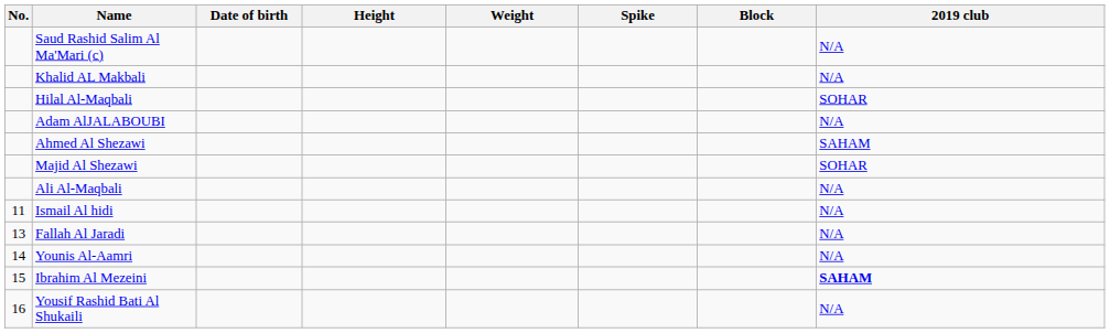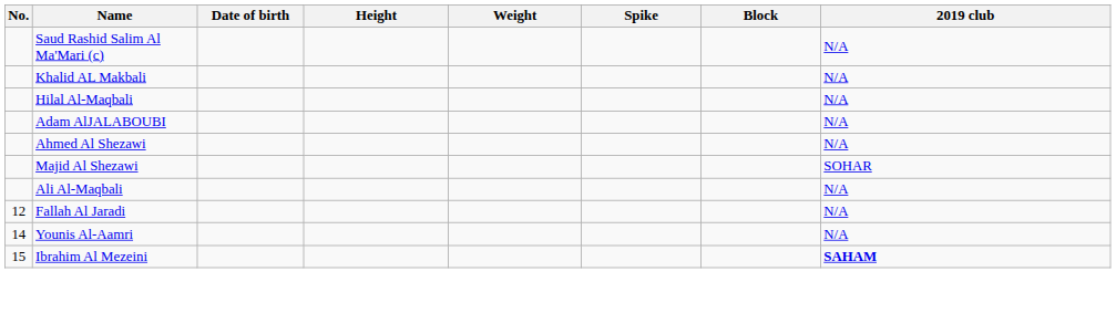Hilal Al-Maqbali | 2019 club: SOHAR -> N/A
Ahmed Al Shezawi | 2019 club: SAHAM -> N/A
- row: 11 | Ismail Al hidi | N/A
Fallah Al Jaradi | No.: 13 -> 12
- row: 16 | Yousif Rashid Bati Al Shukaili | N/A
